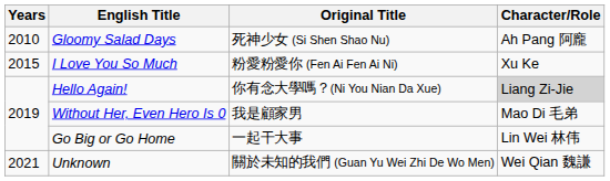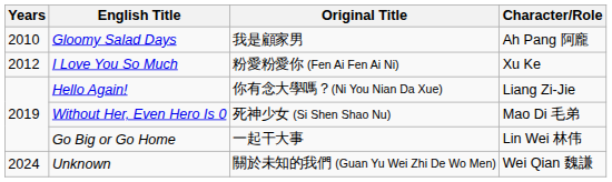Gloomy Salad Days | Original Title: 死神少女 (Si Shen Shao Nu) -> 我是顧家男
I Love You So Much | Years: 2015 -> 2012
Hello Again! | Character/Role: lightgrey background -> no background
Without Her, Even Hero Is 0 | Original Title: 我是顧家男 -> 死神少女 (Si Shen Shao Nu)
Unknown | Years: 2021 -> 2024
